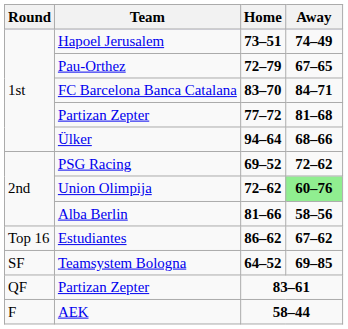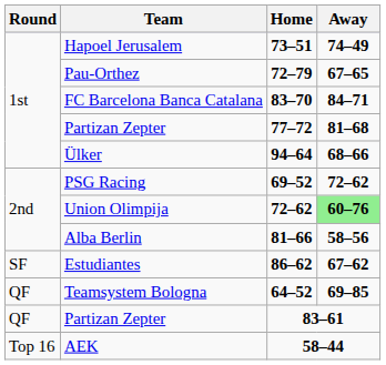Estudiantes | Round: Top 16 -> SF
Teamsystem Bologna | Round: SF -> QF
AEK | Round: F -> Top 16
